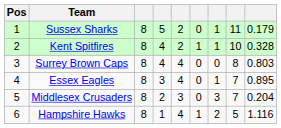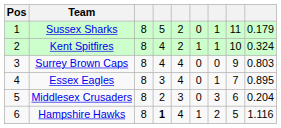Kent Spitfires | column 9: 0.328 -> 0.324
Surrey Brown Caps | column 8: 8 -> 9
Middlesex Crusaders | column 8: 7 -> 6
Hampshire Hawks | column 4: normal -> bold
